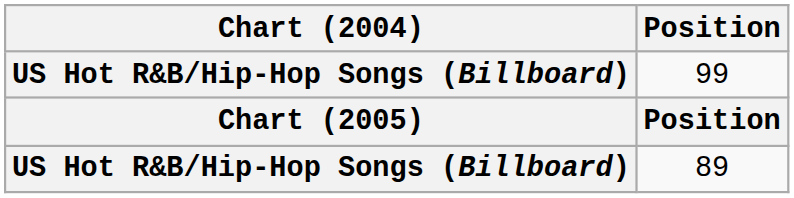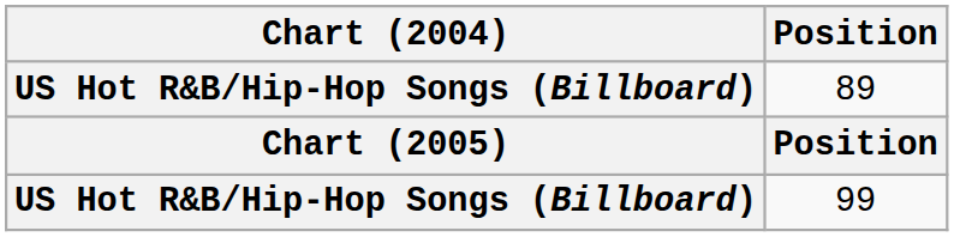rows swapped: 99 <-> 89
